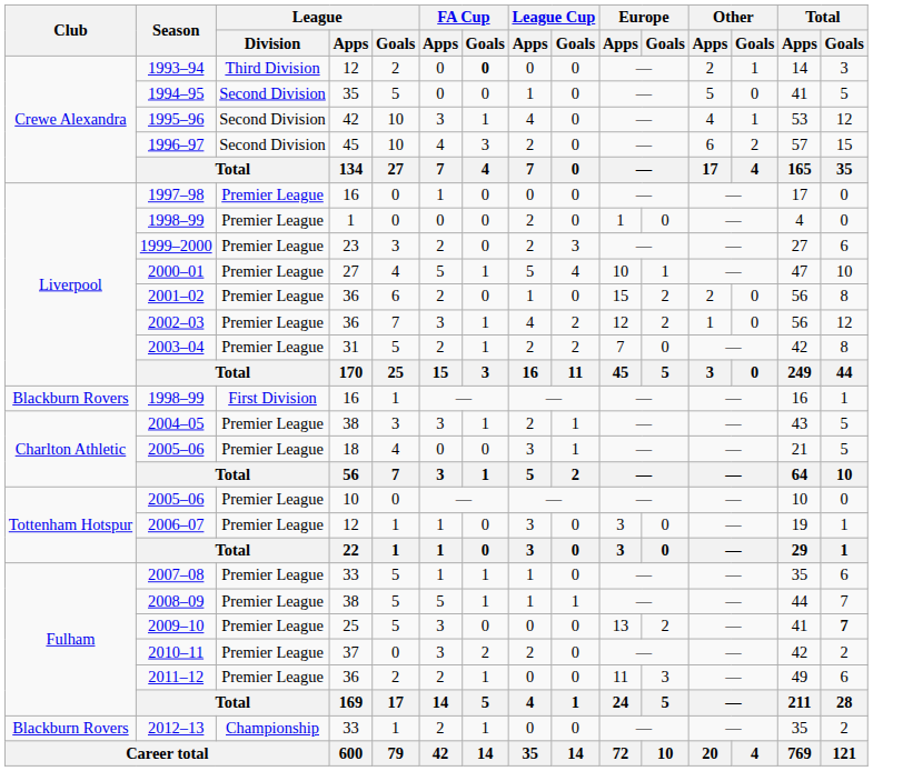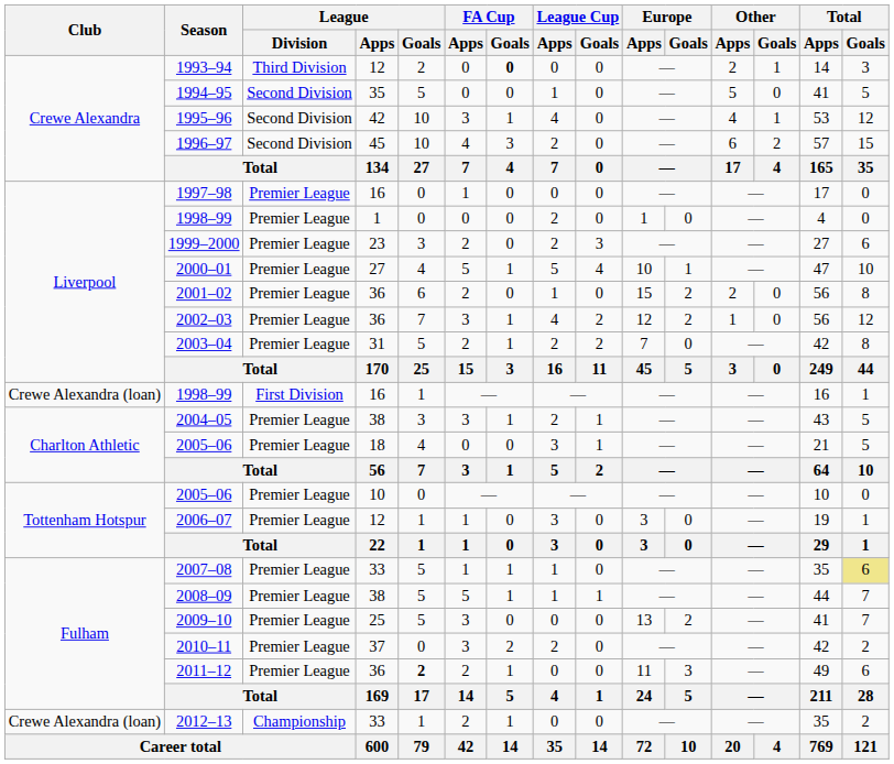1998–99 / 16 | Club: Blackburn Rovers -> Crewe Alexandra (loan)
2007–08 | Total / Goals: no background -> khaki background
2009–10 | Total / Goals: bold -> normal
2011–12 | League / Goals: normal -> bold
2012–13 | Club: Blackburn Rovers -> Crewe Alexandra (loan)
